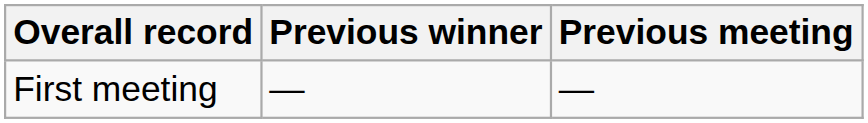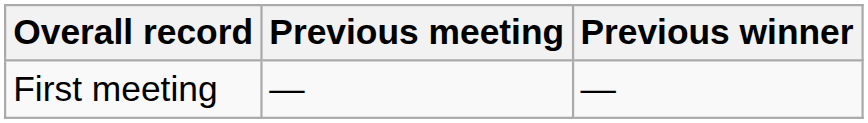columns swapped: Previous meeting <-> Previous winner
